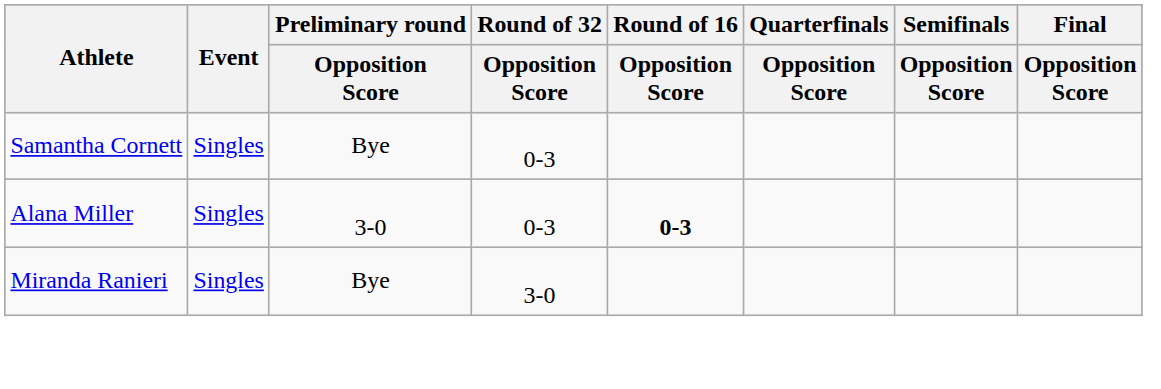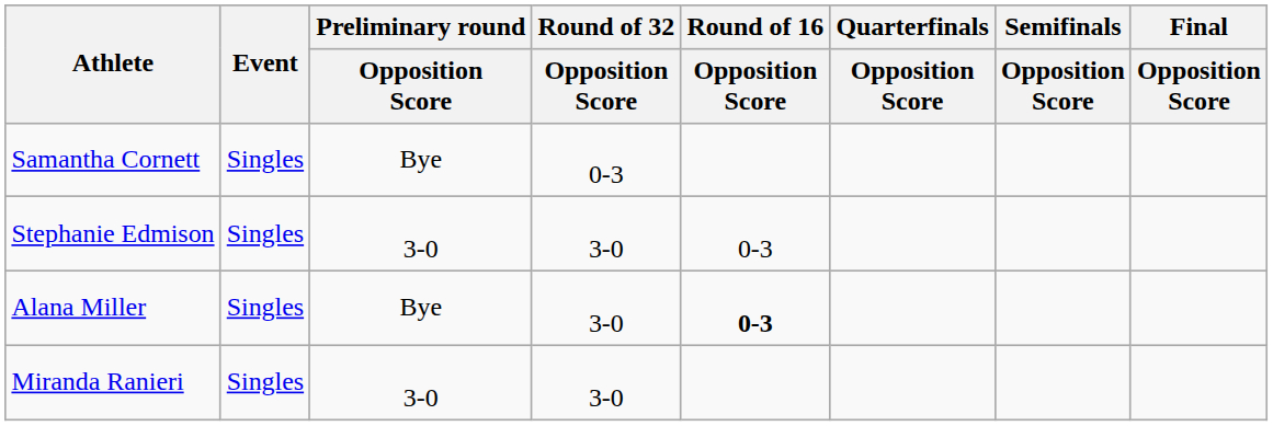+ row: Stephanie Edmison | Singles | 3-0 | 3-0 | 0-3
Alana Miller | Preliminary round / Opposition Score: 3-0 -> Bye
Alana Miller | Round of 32 / Opposition Score: 0-3 -> 3-0
Miranda Ranieri | Preliminary round / Opposition Score: Bye -> 3-0
